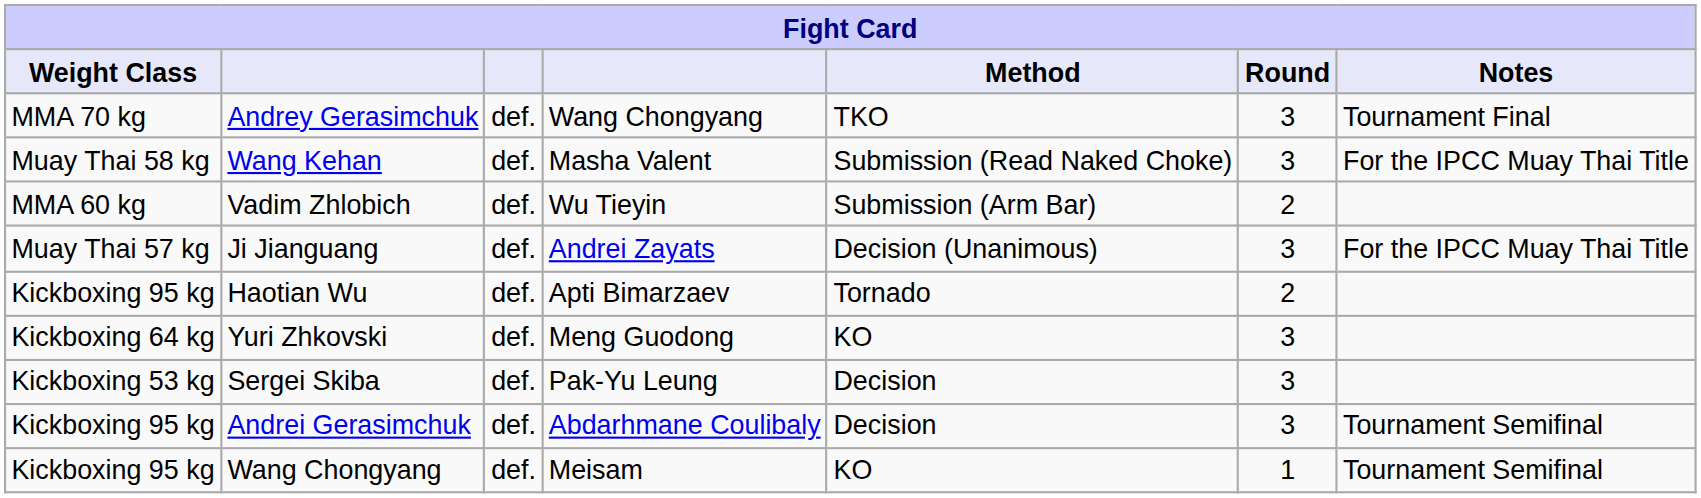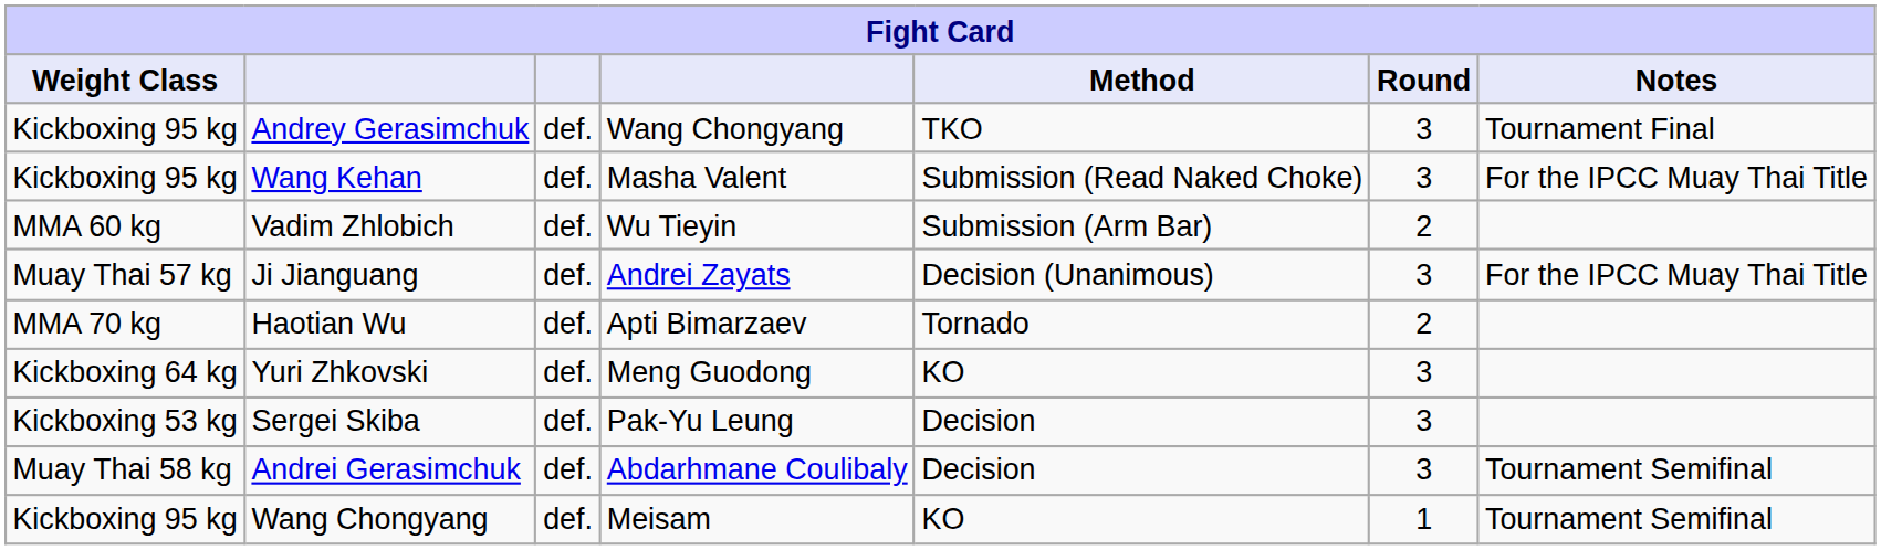Andrey Gerasimchuk | Weight Class: MMA 70 kg -> Kickboxing 95 kg
Wang Kehan | Weight Class: Muay Thai 58 kg -> Kickboxing 95 kg
Haotian Wu | Weight Class: Kickboxing 95 kg -> MMA 70 kg
Andrei Gerasimchuk | Weight Class: Kickboxing 95 kg -> Muay Thai 58 kg
